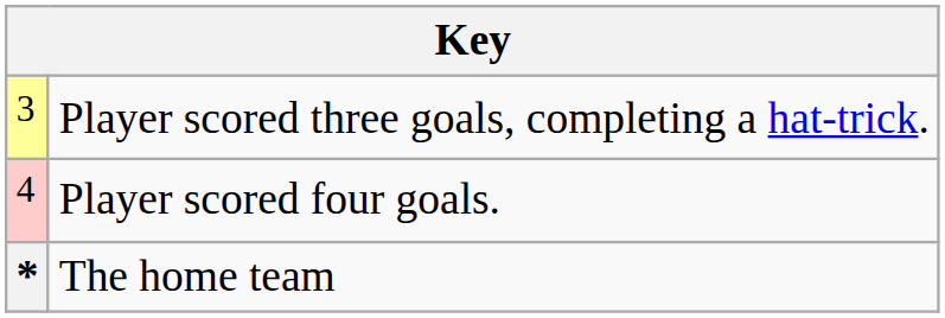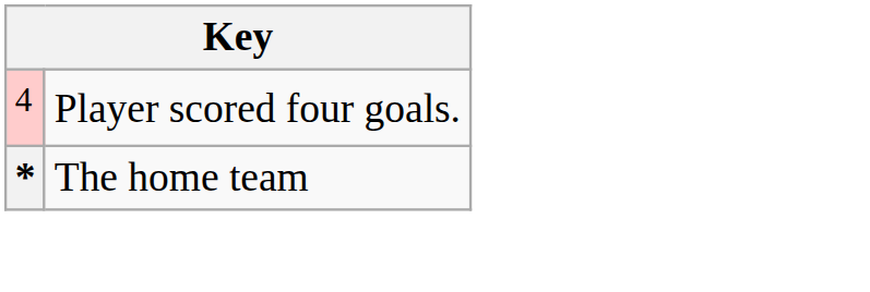- row: 3 | Player scored three goals, completing a hat-trick.
